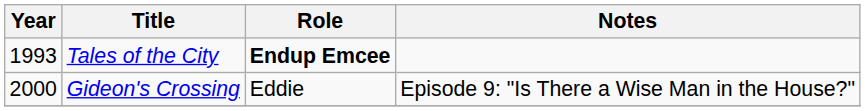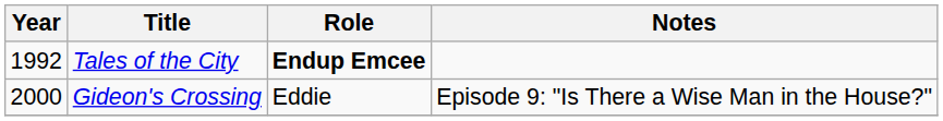Tales of the City | Year: 1993 -> 1992
